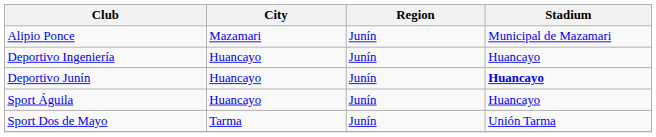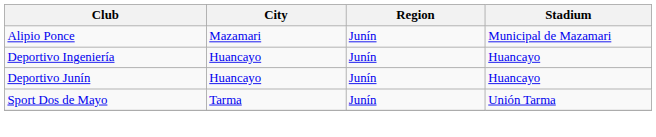Deportivo Junín | Stadium: bold -> normal
- row: Sport Águila | Huancayo | Junín | Huancayo
